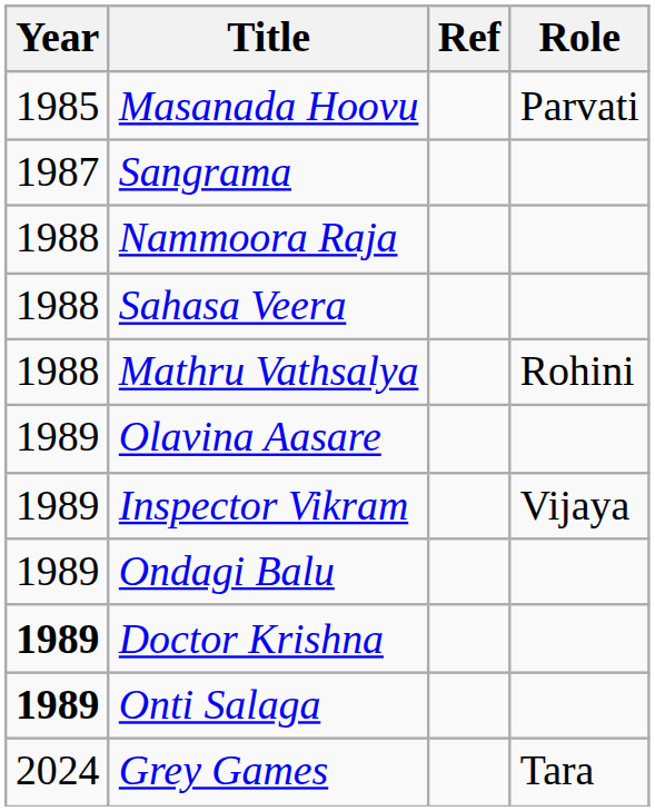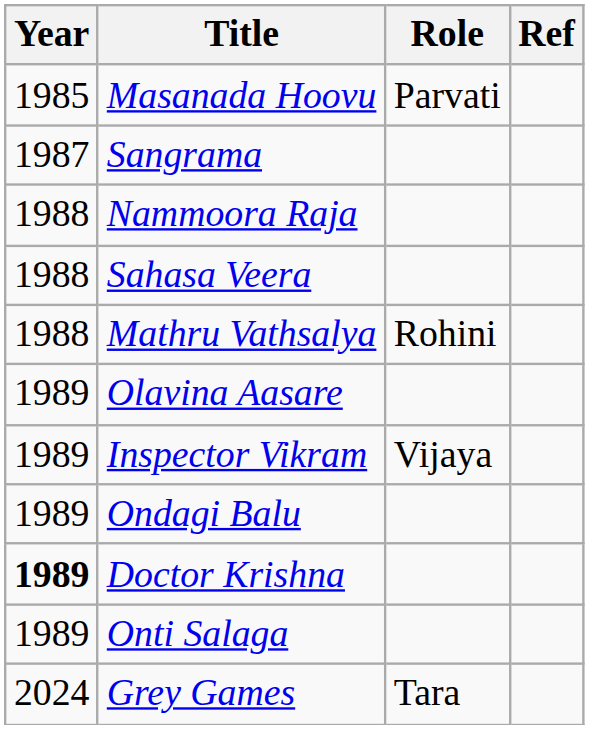columns swapped: Role <-> Ref
Onti Salaga | Year: bold -> normal
